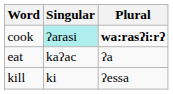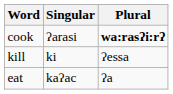cook | Singular: paleturquoise background -> no background
rows swapped: eat <-> kill
